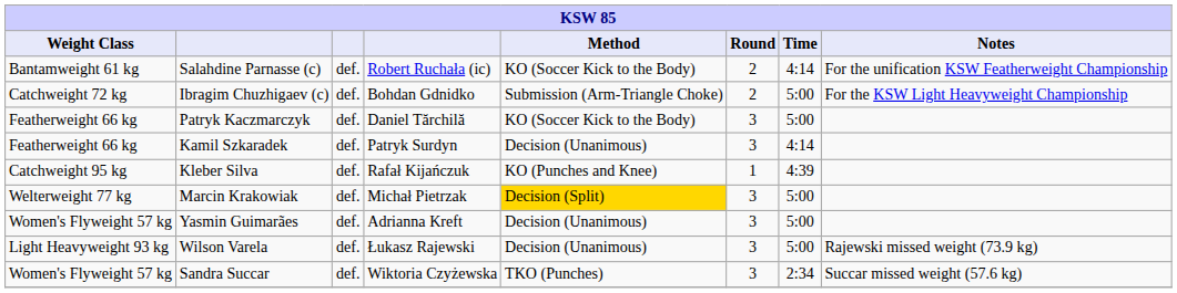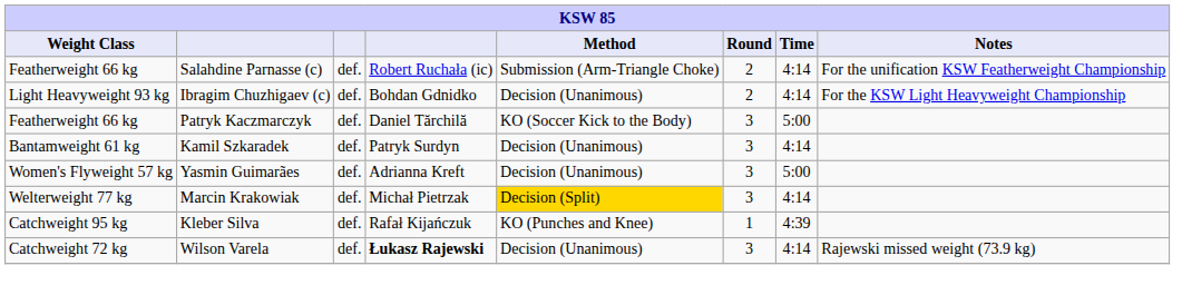Salahdine Parnasse (c) | Weight Class: Bantamweight 61 kg -> Featherweight 66 kg
Salahdine Parnasse (c) | Method: KO (Soccer Kick to the Body) -> Submission (Arm-Triangle Choke)
Ibragim Chuzhigaev (c) | Weight Class: Catchweight 72 kg -> Light Heavyweight 93 kg
Ibragim Chuzhigaev (c) | Method: Submission (Arm-Triangle Choke) -> Decision (Unanimous)
Ibragim Chuzhigaev (c) | Time: 5:00 -> 4:14
Kamil Szkaradek | Weight Class: Featherweight 66 kg -> Bantamweight 61 kg
rows swapped: Kleber Silva <-> Yasmin Guimarães
Marcin Krakowiak | Time: 5:00 -> 4:14
Wilson Varela | Weight Class: Light Heavyweight 93 kg -> Catchweight 72 kg
Wilson Varela | column 4: normal -> bold
Wilson Varela | Time: 5:00 -> 4:14
- row: Women's Flyweight 57 kg | Sandra Succar | def. | Wiktoria Czyżewska | TKO (Punches) | 3 | 2:34 | Succar missed weight (57.6 kg)
